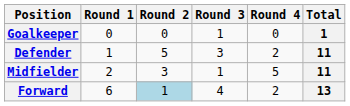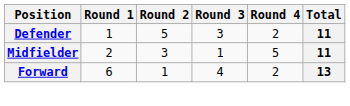- row: Goalkeeper | 0 | 0 | 1 | 0 | 1
Forward | Round 2: lightblue background -> no background
